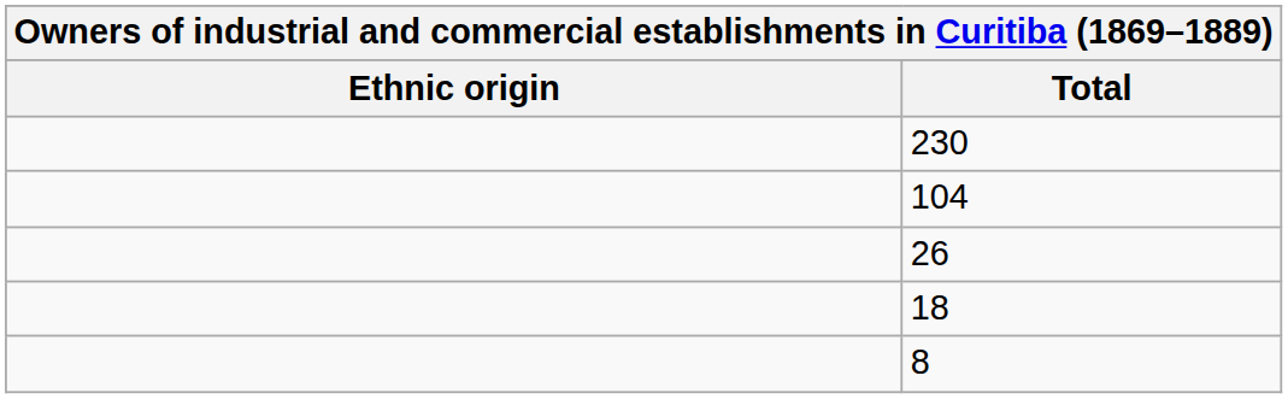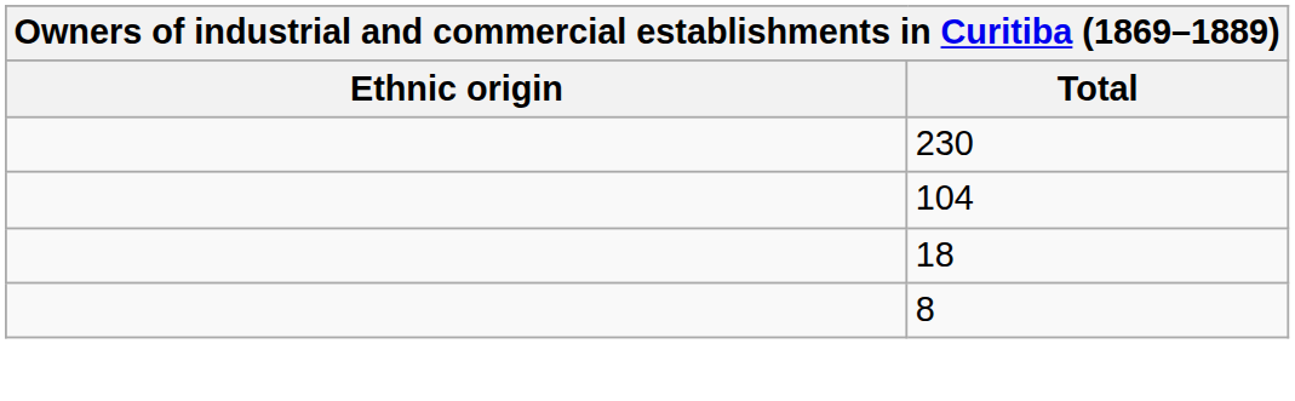- row: 26
